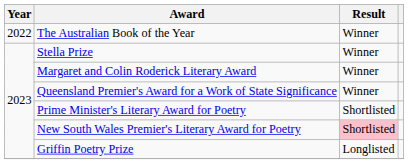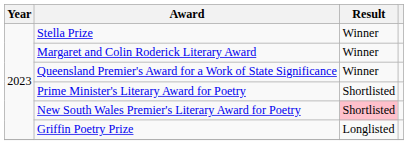- row: 2022 | The Australian Book of the Year | Winner
